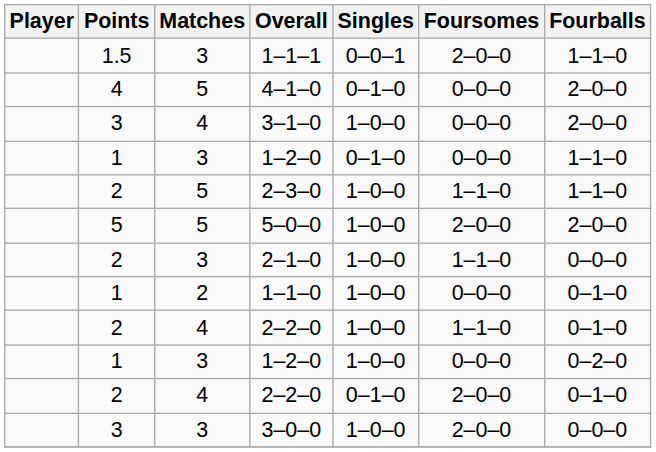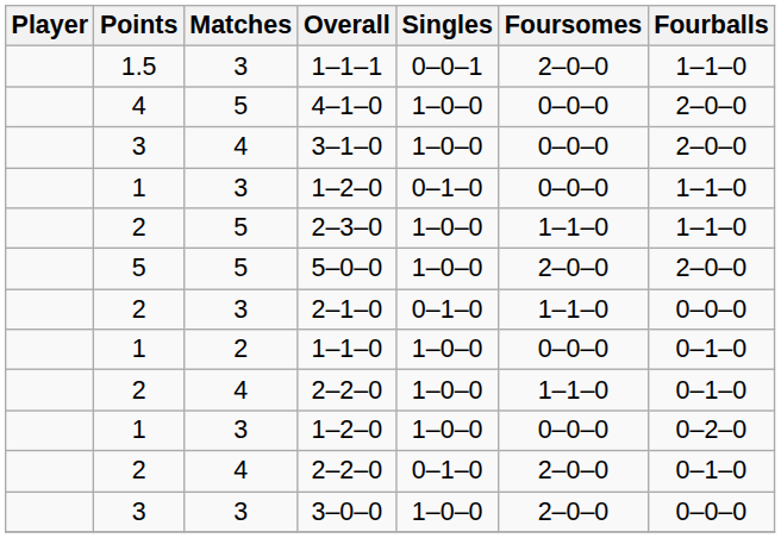4–1–0 | Singles: 0–1–0 -> 1–0–0
2–1–0 | Singles: 1–0–0 -> 0–1–0
